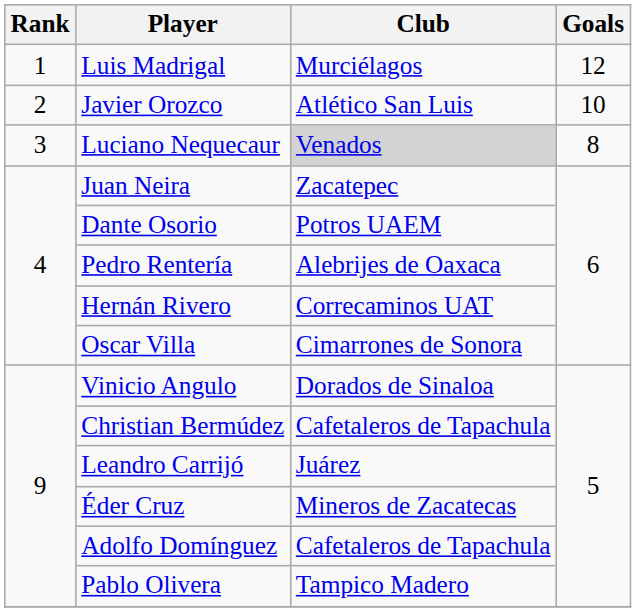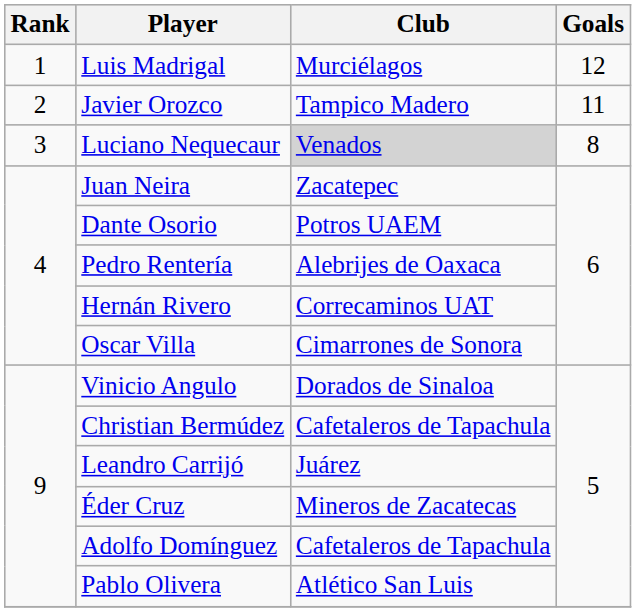Javier Orozco | Club: Atlético San Luis -> Tampico Madero
Javier Orozco | Goals: 10 -> 11
Pablo Olivera | Club: Tampico Madero -> Atlético San Luis
